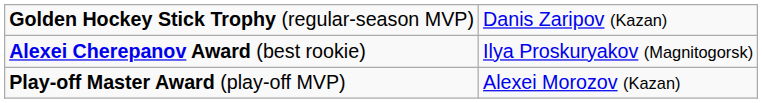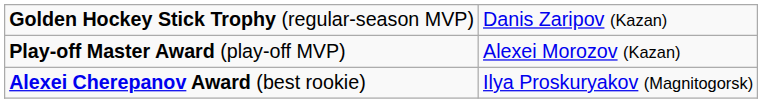rows swapped: Play-off Master Award (play-off MVP) <-> Alexei Cherepanov Award (best rookie)
